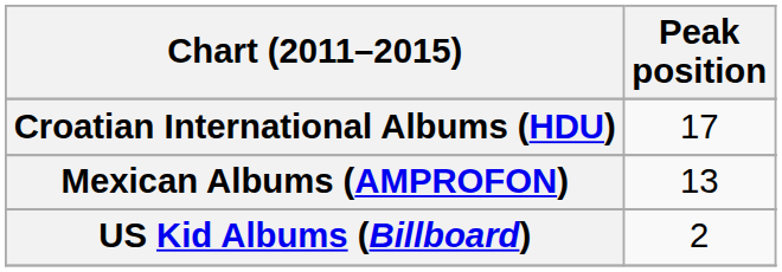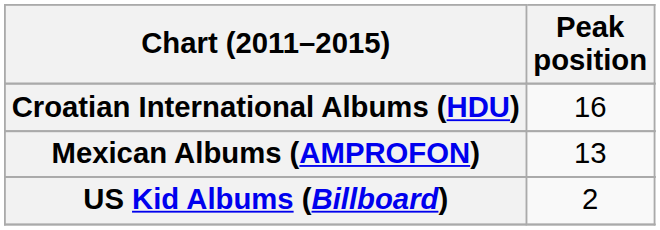Croatian International Albums (HDU) | Peak position: 17 -> 16
